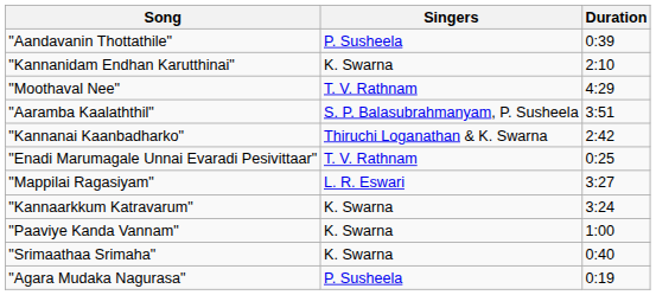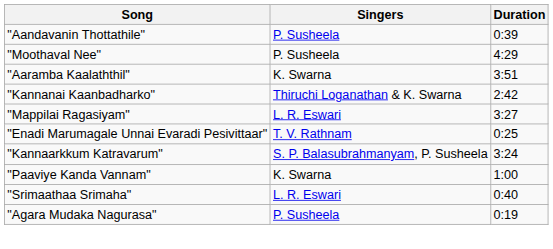- row: "Kannanidam Endhan Karutthinai" | K. Swarna | 2:10
"Moothaval Nee" | Singers: T. V. Rathnam -> P. Susheela
"Aaramba Kaalaththil" | Singers: S. P. Balasubrahmanyam, P. Susheela -> K. Swarna
rows swapped: "Mappilai Ragasiyam" <-> "Enadi Marumagale Unnai Evaradi Pesivittaar"
"Kannaarkkum Katravarum" | Singers: K. Swarna -> S. P. Balasubrahmanyam, P. Susheela
"Srimaathaa Srimaha" | Singers: K. Swarna -> L. R. Eswari
